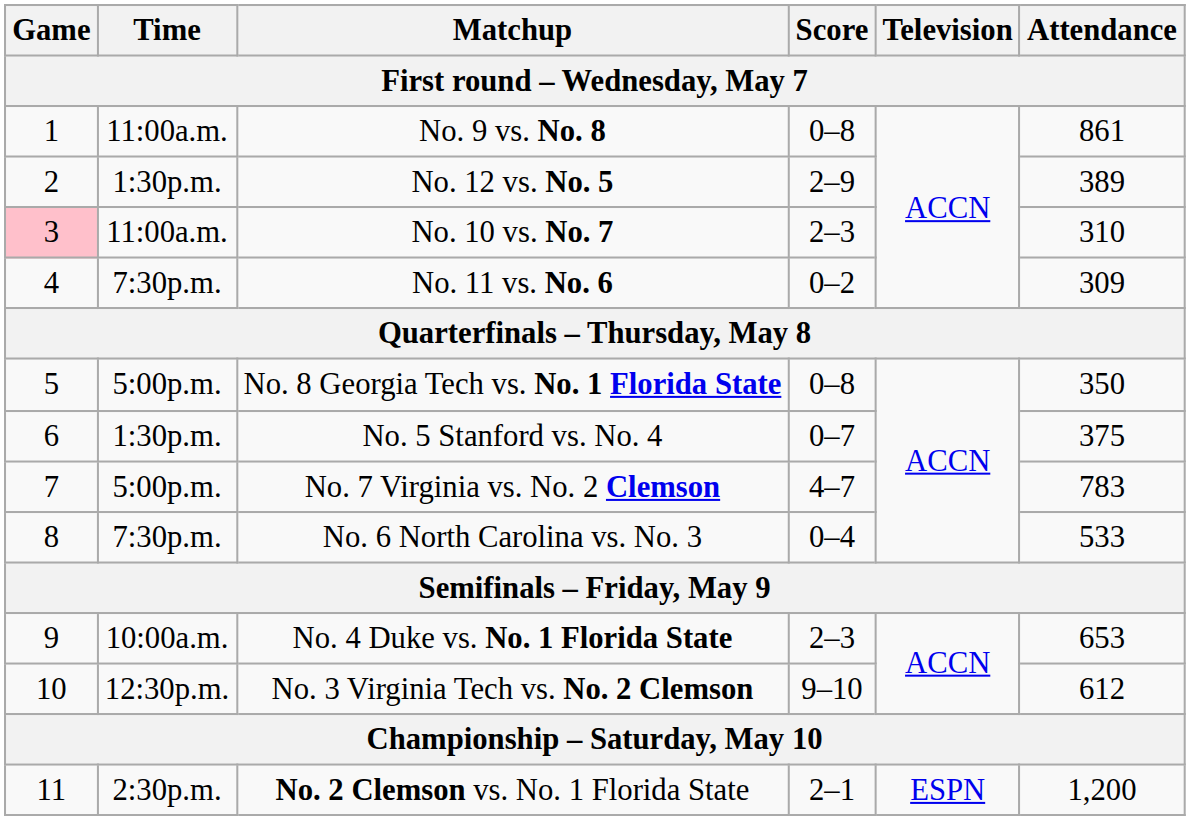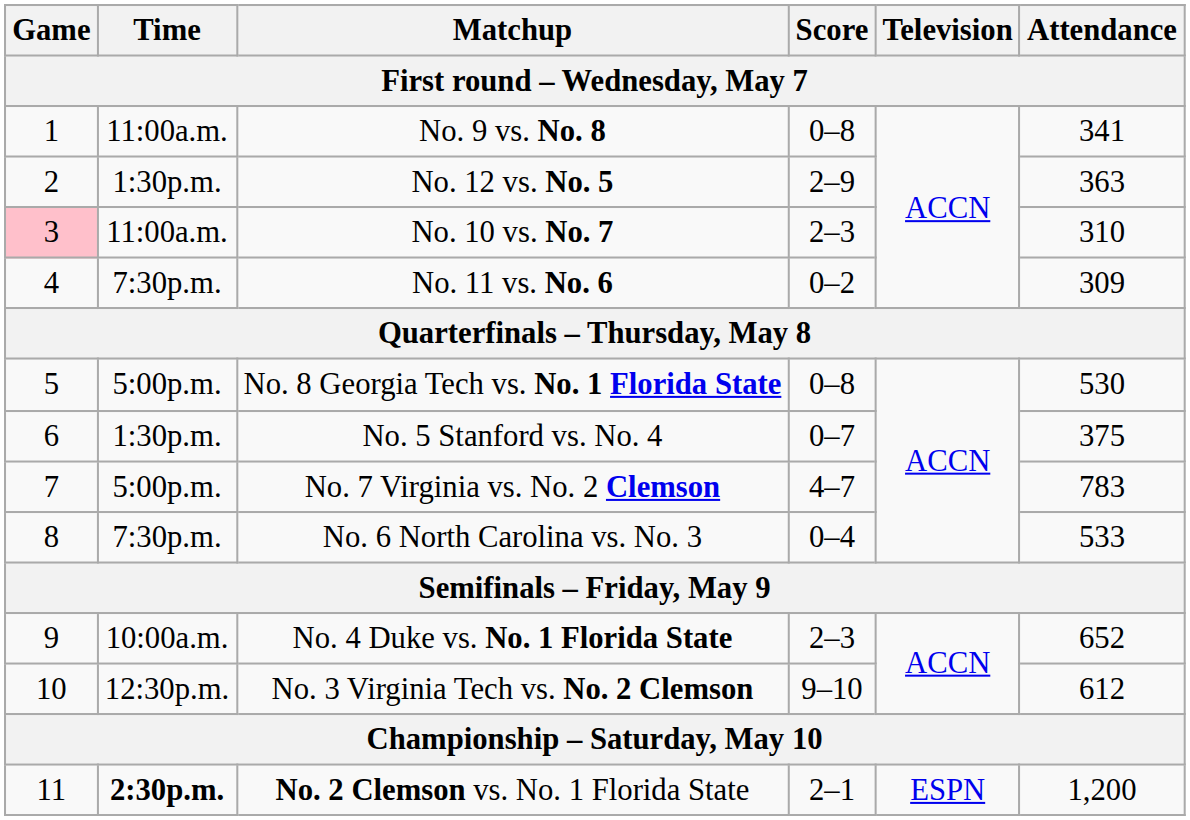No. 9 vs. No. 8 | Attendance: 861 -> 341
No. 12 vs. No. 5 | Attendance: 389 -> 363
No. 8 Georgia Tech vs. No. 1 Florida State | Attendance: 350 -> 530
No. 4 Duke vs. No. 1 Florida State | Attendance: 653 -> 652
No. 2 Clemson vs. No. 1 Florida State | Time: normal -> bold
